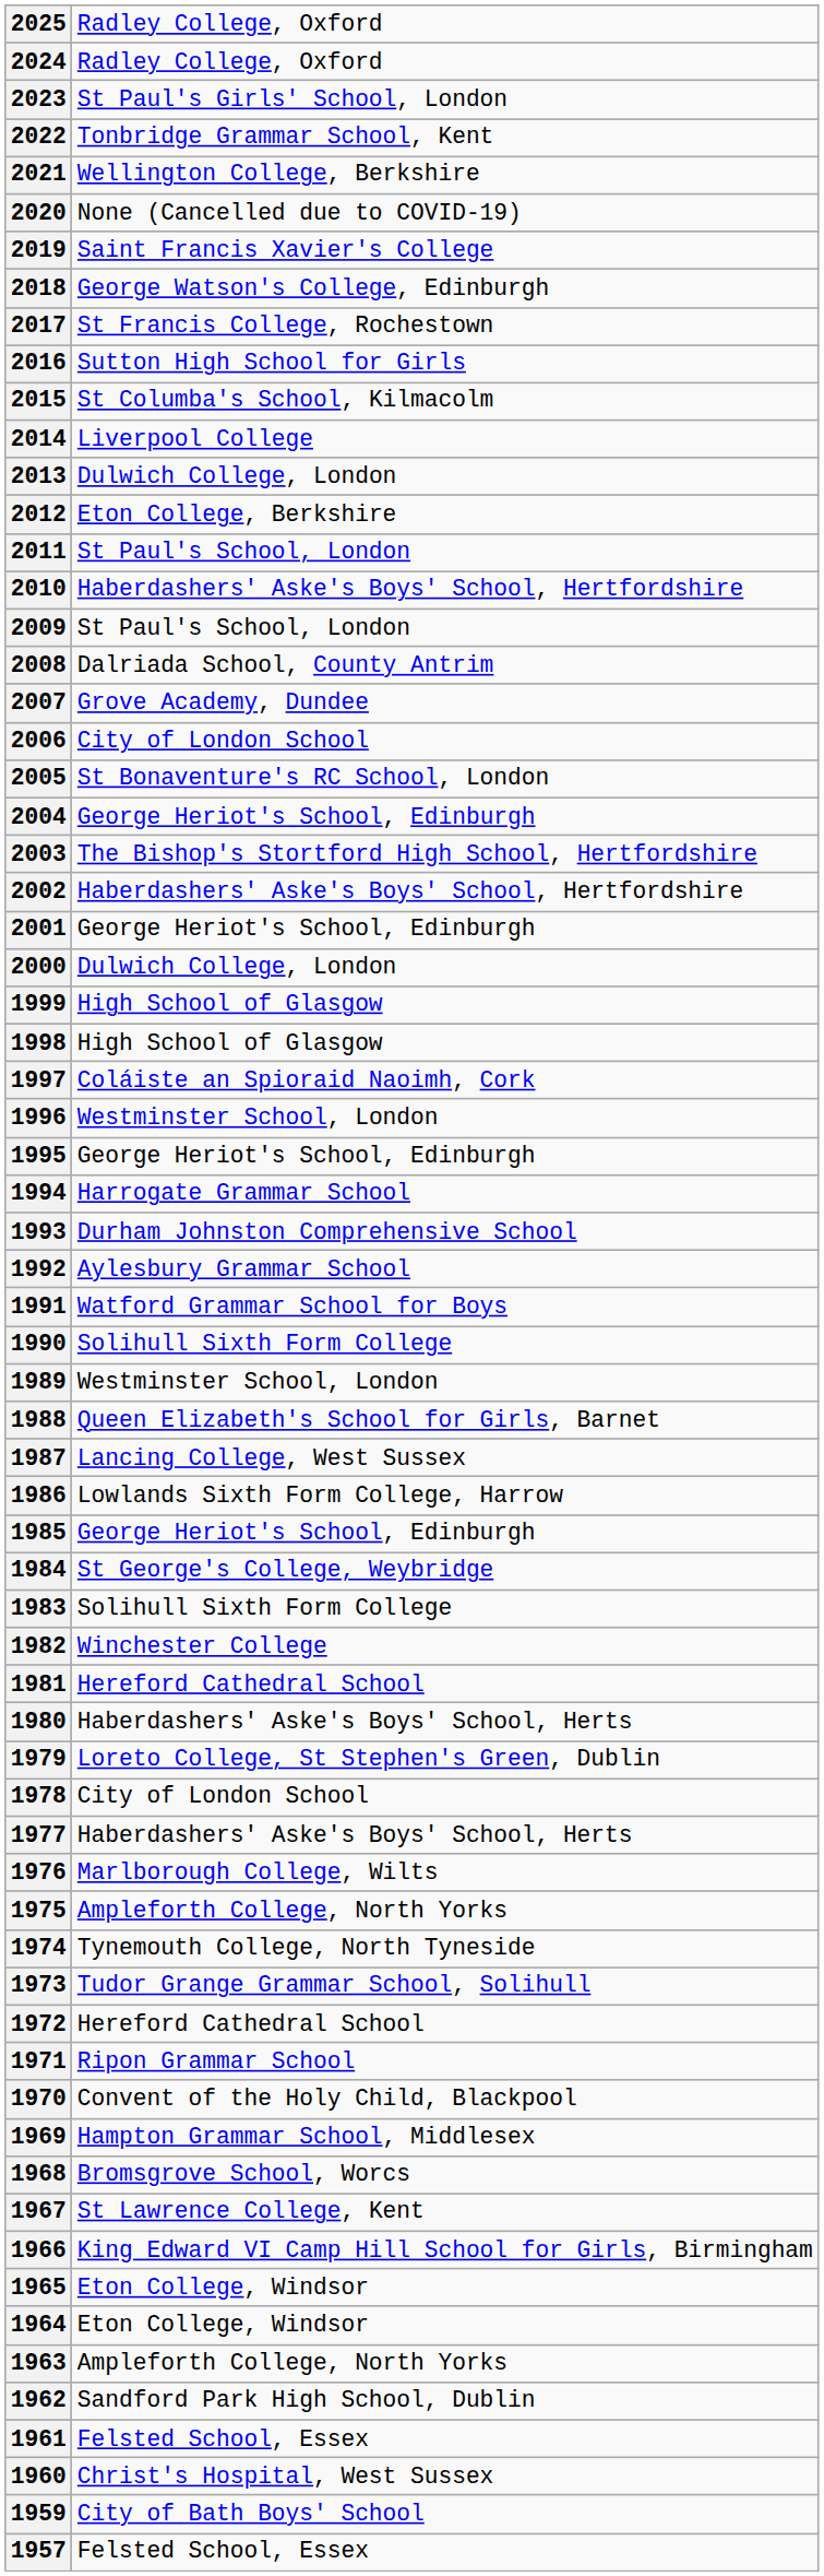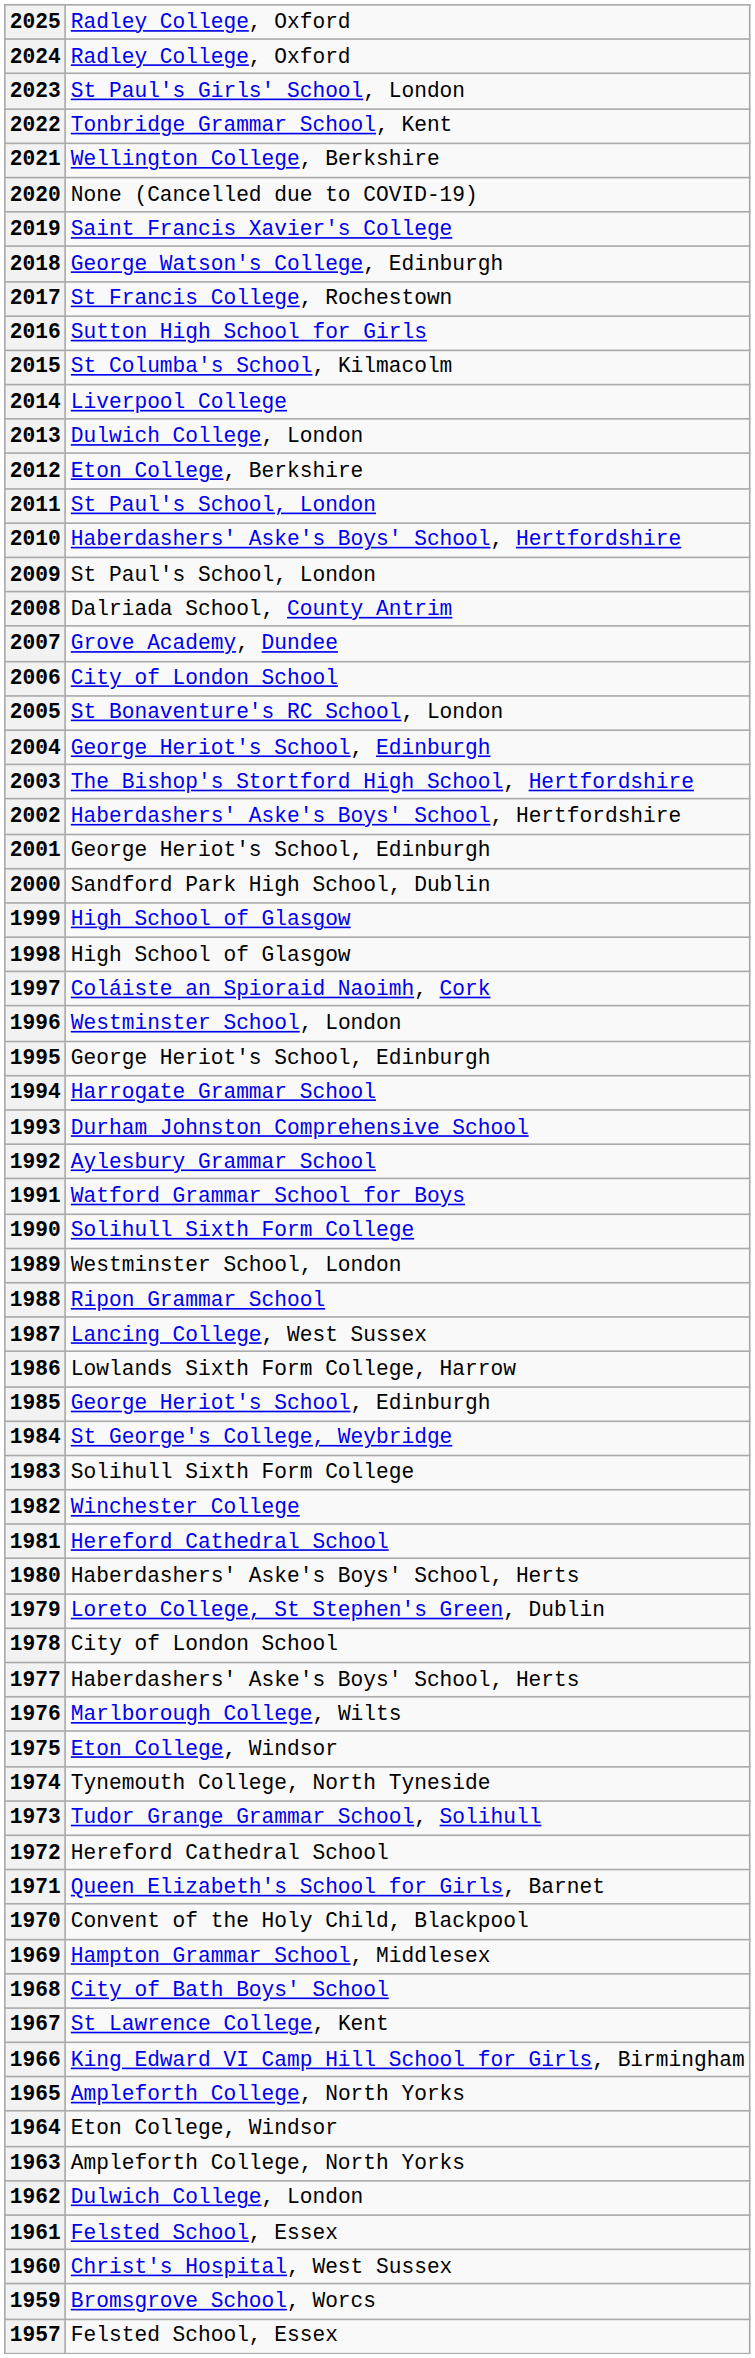2000 | column 2: Dulwich College, London -> Sandford Park High School, Dublin
1988 | column 2: Queen Elizabeth's School for Girls, Barnet -> Ripon Grammar School
1975 | column 2: Ampleforth College, North Yorks -> Eton College, Windsor
1971 | column 2: Ripon Grammar School -> Queen Elizabeth's School for Girls, Barnet
1968 | column 2: Bromsgrove School, Worcs -> City of Bath Boys' School
1965 | column 2: Eton College, Windsor -> Ampleforth College, North Yorks
1962 | column 2: Sandford Park High School, Dublin -> Dulwich College, London
1959 | column 2: City of Bath Boys' School -> Bromsgrove School, Worcs
